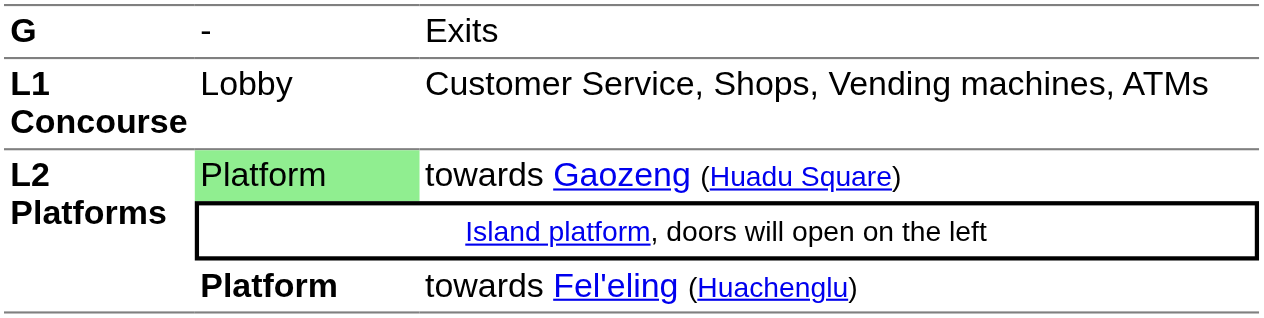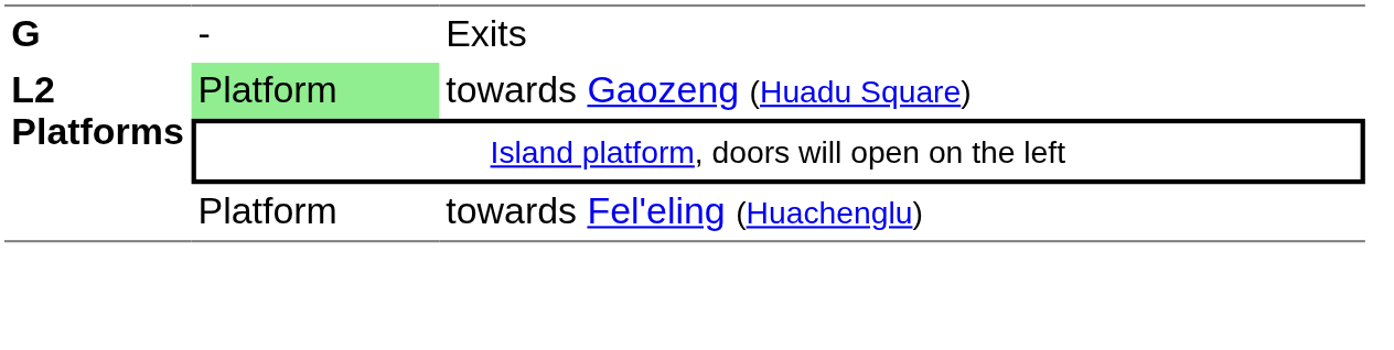- row: L1 Concourse | Lobby | Customer Service, Shops, Vending machines, ATMs
towards Fel'eling (Huachenglu) | column 2: bold -> normal
